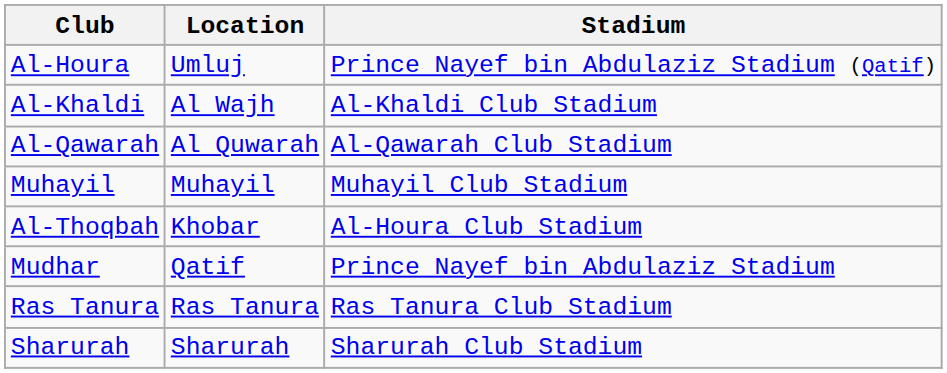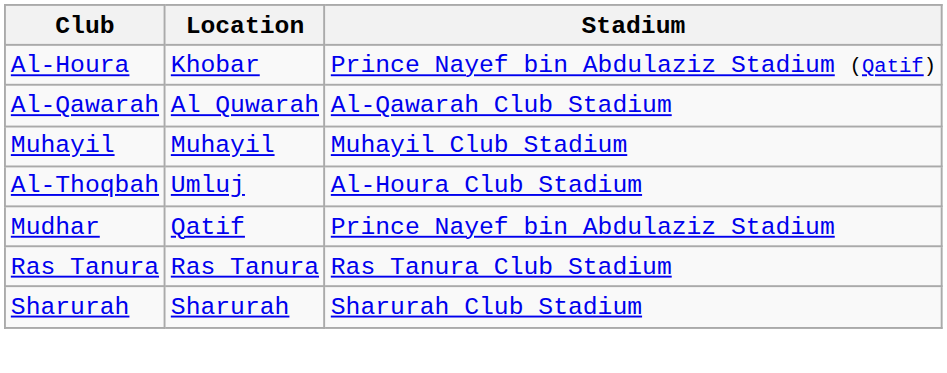Al-Houra | Location: Umluj -> Khobar
- row: Al-Khaldi | Al Wajh | Al-Khaldi Club Stadium
Al-Thoqbah | Location: Khobar -> Umluj
